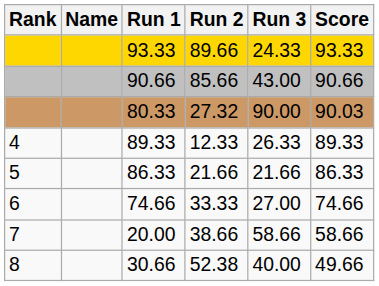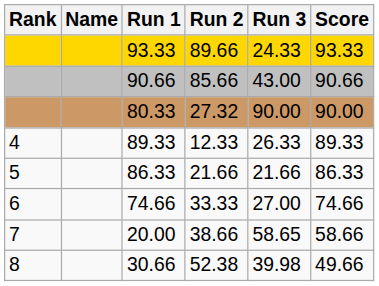80.33 | Score: 90.03 -> 90.00
20.00 | Run 3: 58.66 -> 58.65
30.66 | Run 3: 40.00 -> 39.98
